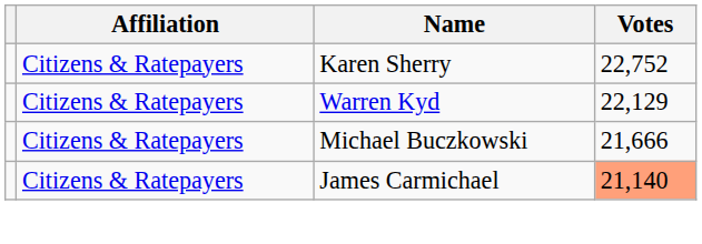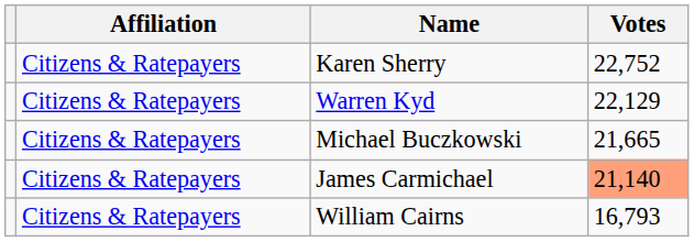Michael Buczkowski | Votes: 21,666 -> 21,665
+ row: Citizens & Ratepayers | William Cairns | 16,793
